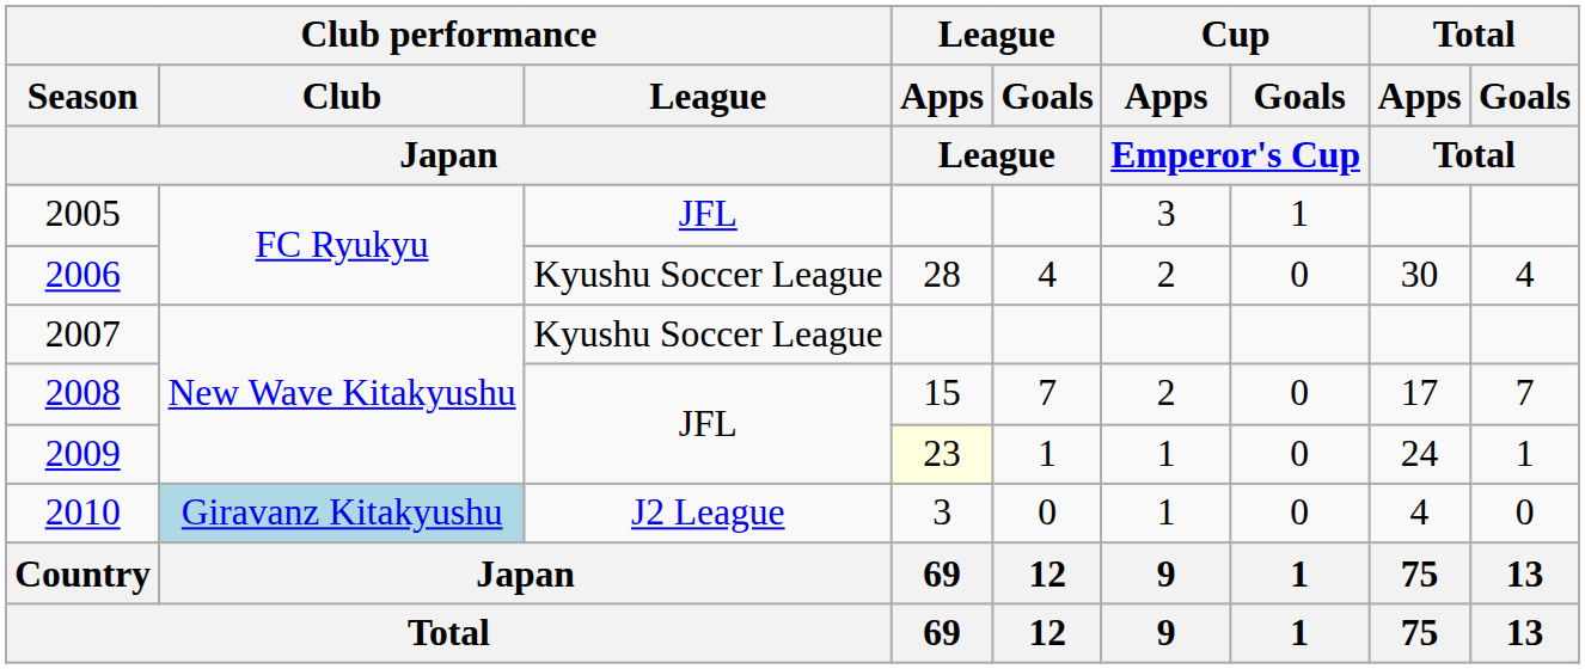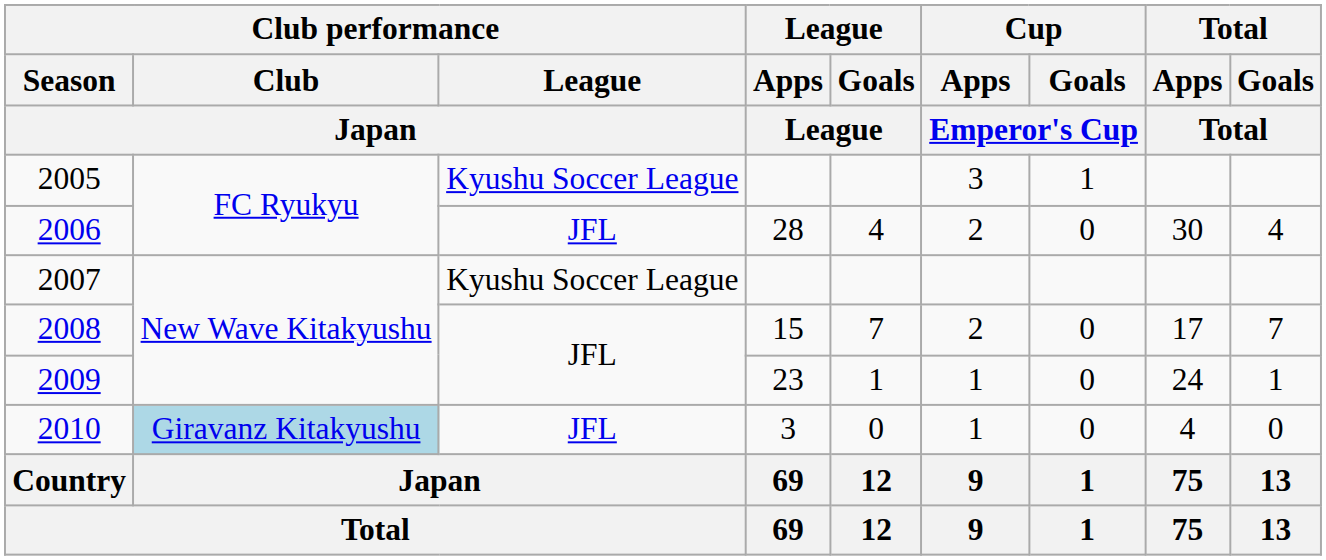2005 | Club performance / League / Japan: JFL -> Kyushu Soccer League
2006 | Club performance / League / Japan: Kyushu Soccer League -> JFL
2009 | League / Apps / League: lightyellow background -> no background
2010 | Club performance / League / Japan: J2 League -> JFL
